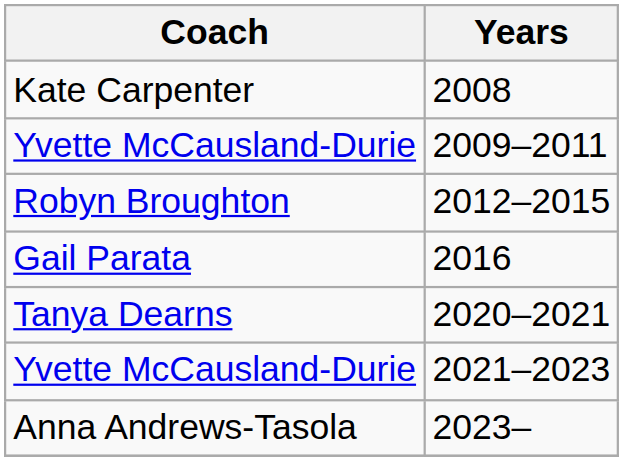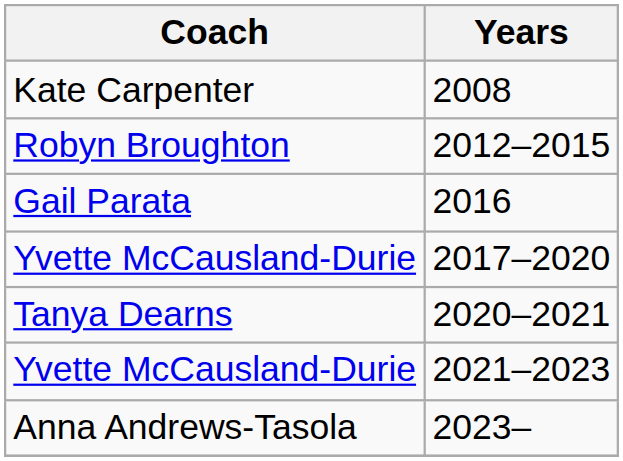- row: Yvette McCausland-Durie | 2009–2011
+ row: Yvette McCausland-Durie | 2017–2020
